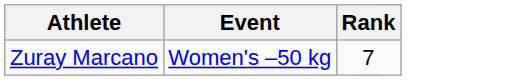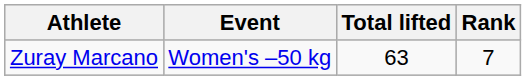+ column: Total lifted | 63
